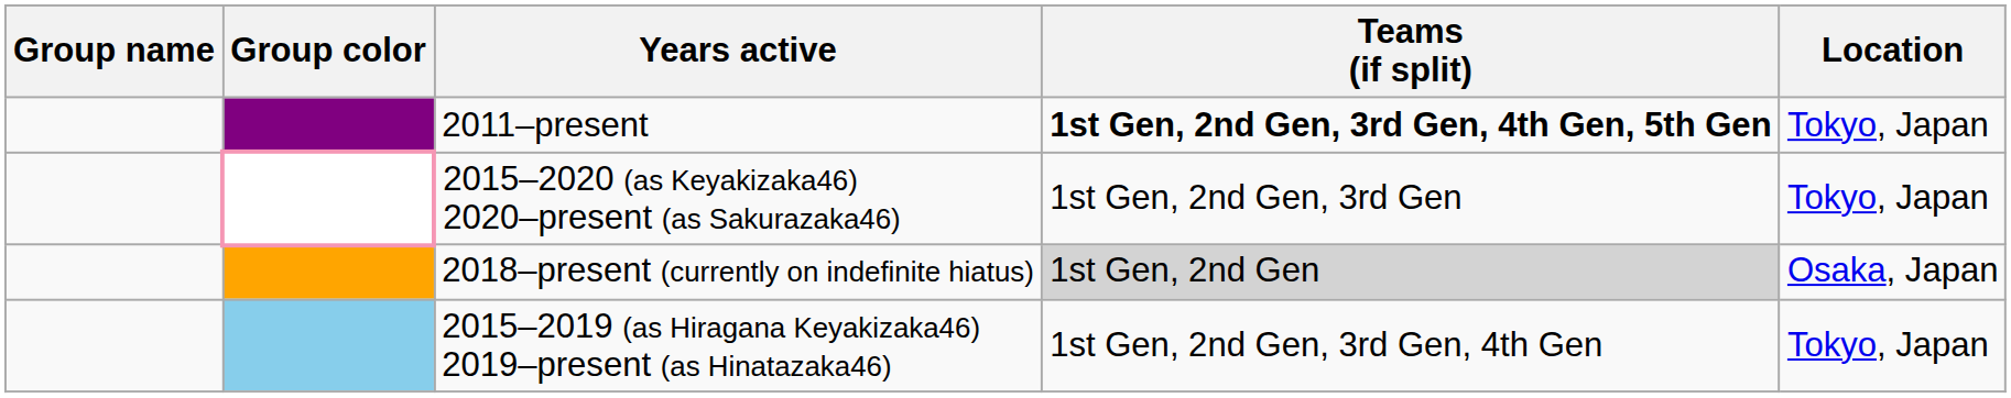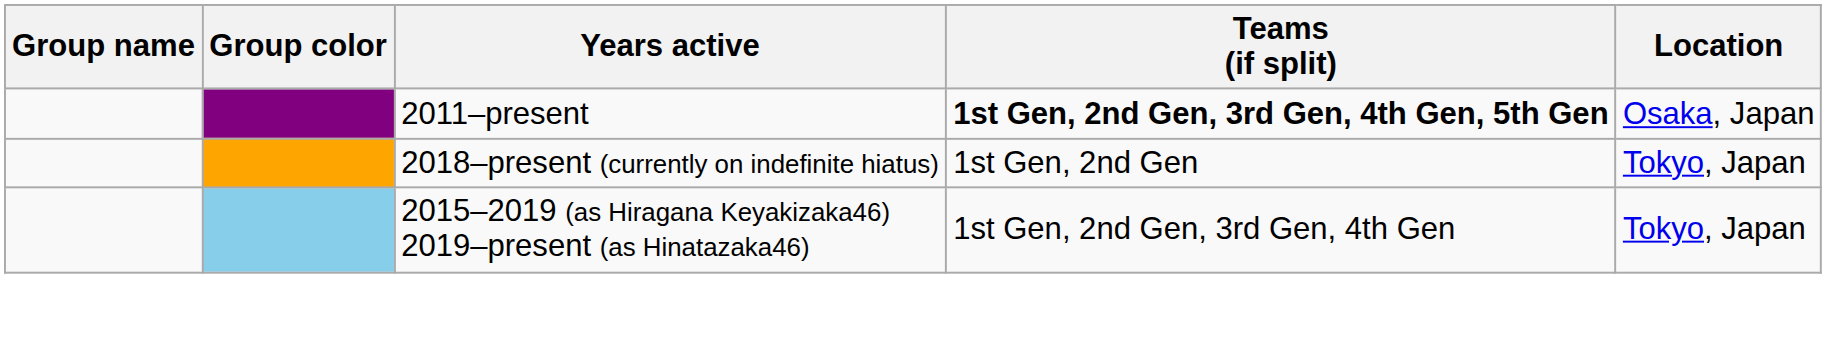2011–present | Location: Tokyo, Japan -> Osaka, Japan
- row: 2015–2020 (as Keyakizaka46) 2020–present (as Sakurazaka46) | 1st Gen, 2nd Gen, 3rd Gen | Tokyo, Japan
2018–present (currently on indefinite hiatus) | Teams (if split): lightgrey background -> no background
2018–present (currently on indefinite hiatus) | Location: Osaka, Japan -> Tokyo, Japan
